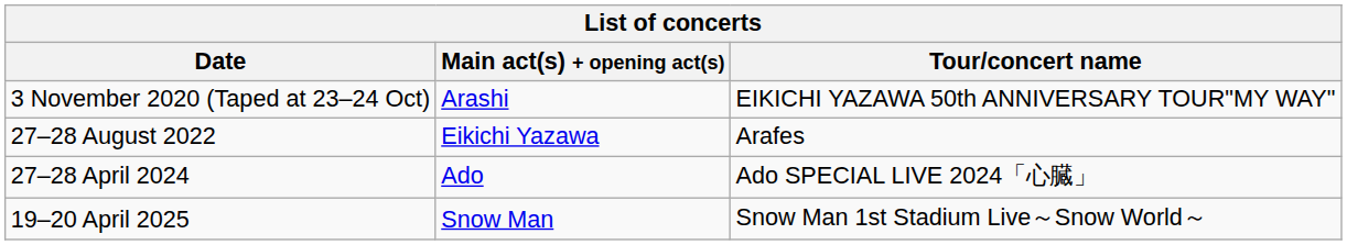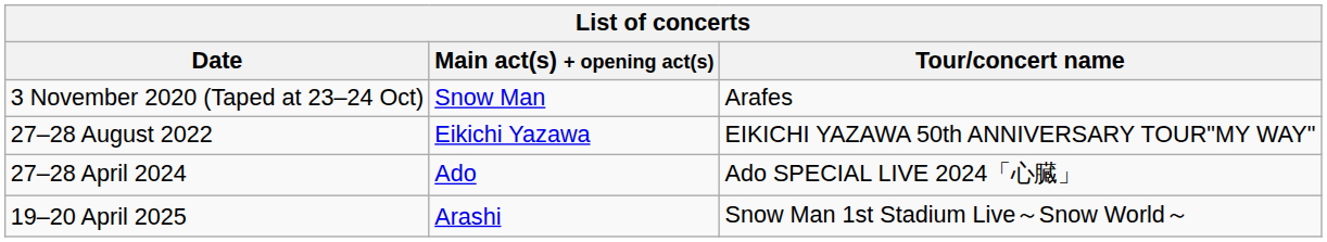3 November 2020 (Taped at 23–24 Oct) | Main act(s) + opening act(s): Arashi -> Snow Man
3 November 2020 (Taped at 23–24 Oct) | Tour/concert name: EIKICHI YAZAWA 50th ANNIVERSARY TOUR"MY WAY" -> Arafes
27–28 August 2022 | Tour/concert name: Arafes -> EIKICHI YAZAWA 50th ANNIVERSARY TOUR"MY WAY"
19–20 April 2025 | Main act(s) + opening act(s): Snow Man -> Arashi
